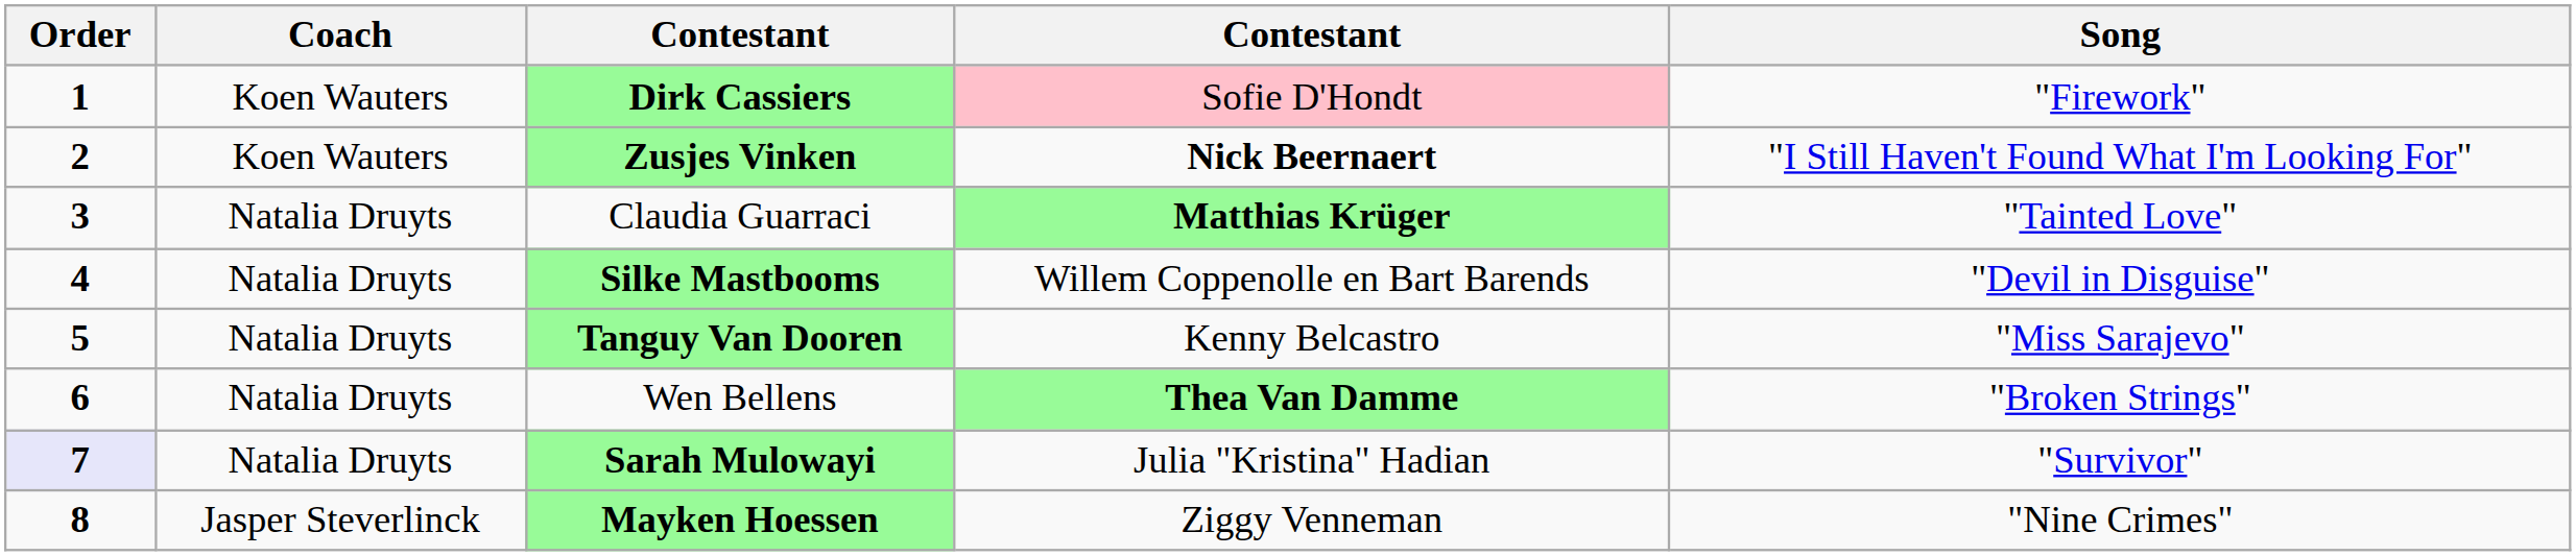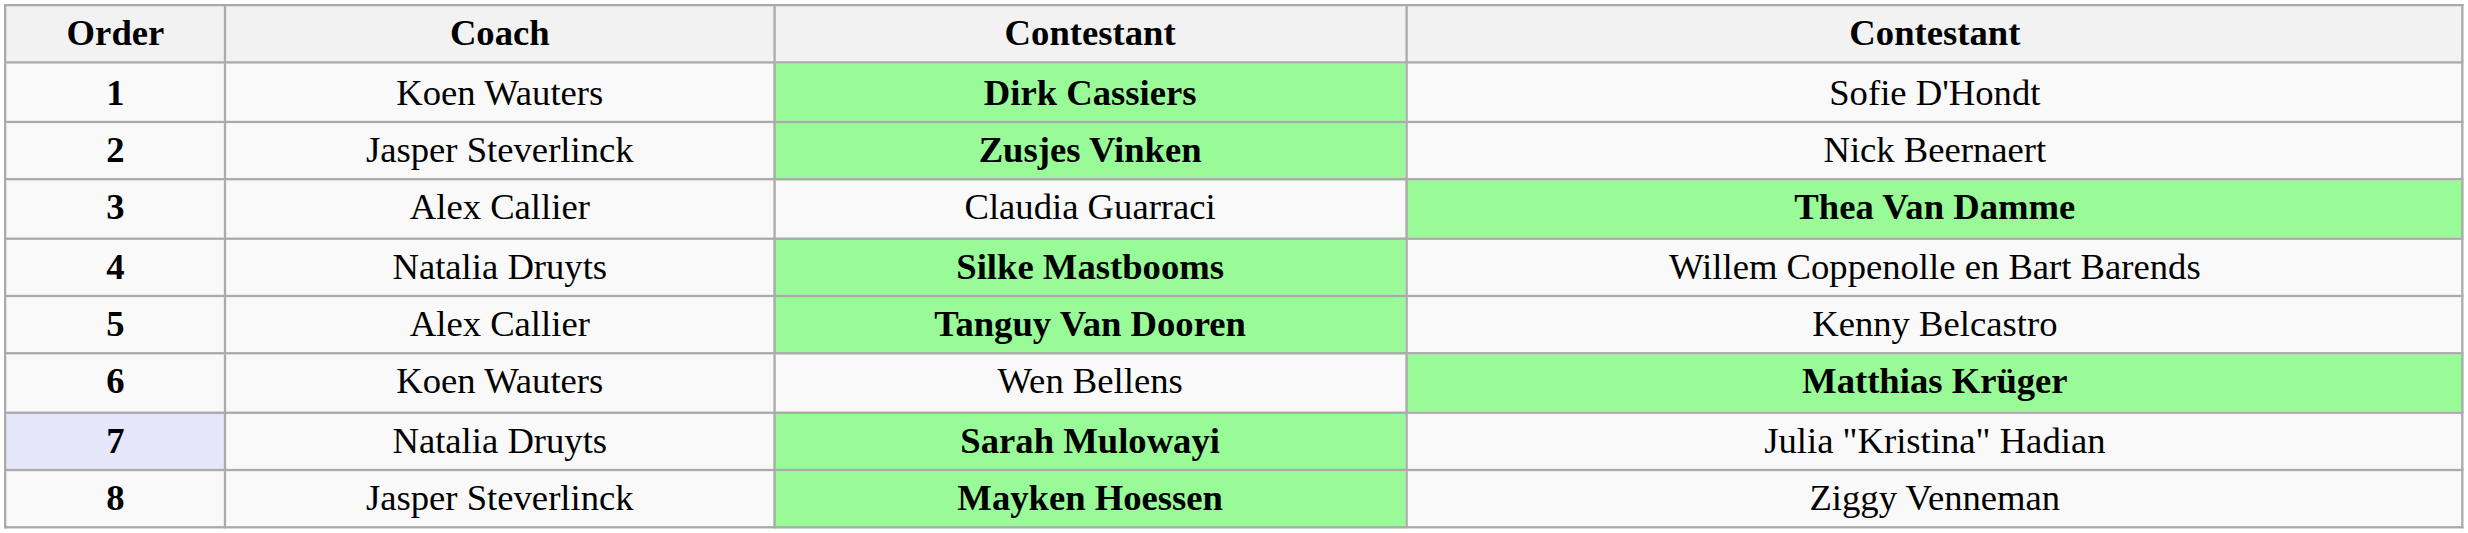- column: Song | "Firework" | "I Still Haven't Found What I'm Looking For" | "Tainted Love" | "Devil in Disguise" | "Miss Sarajevo" | "Broken Strings" | "Survivor" | "Nine Crimes"
Dirk Cassiers | column 4: pink background -> no background
Zusjes Vinken | Coach: Koen Wauters -> Jasper Steverlinck
Zusjes Vinken | column 4: bold -> normal
Claudia Guarraci | Coach: Natalia Druyts -> Alex Callier
Claudia Guarraci | column 4: Matthias Krüger -> Thea Van Damme
Tanguy Van Dooren | Coach: Natalia Druyts -> Alex Callier
Wen Bellens | Coach: Natalia Druyts -> Koen Wauters
Wen Bellens | column 4: Thea Van Damme -> Matthias Krüger
